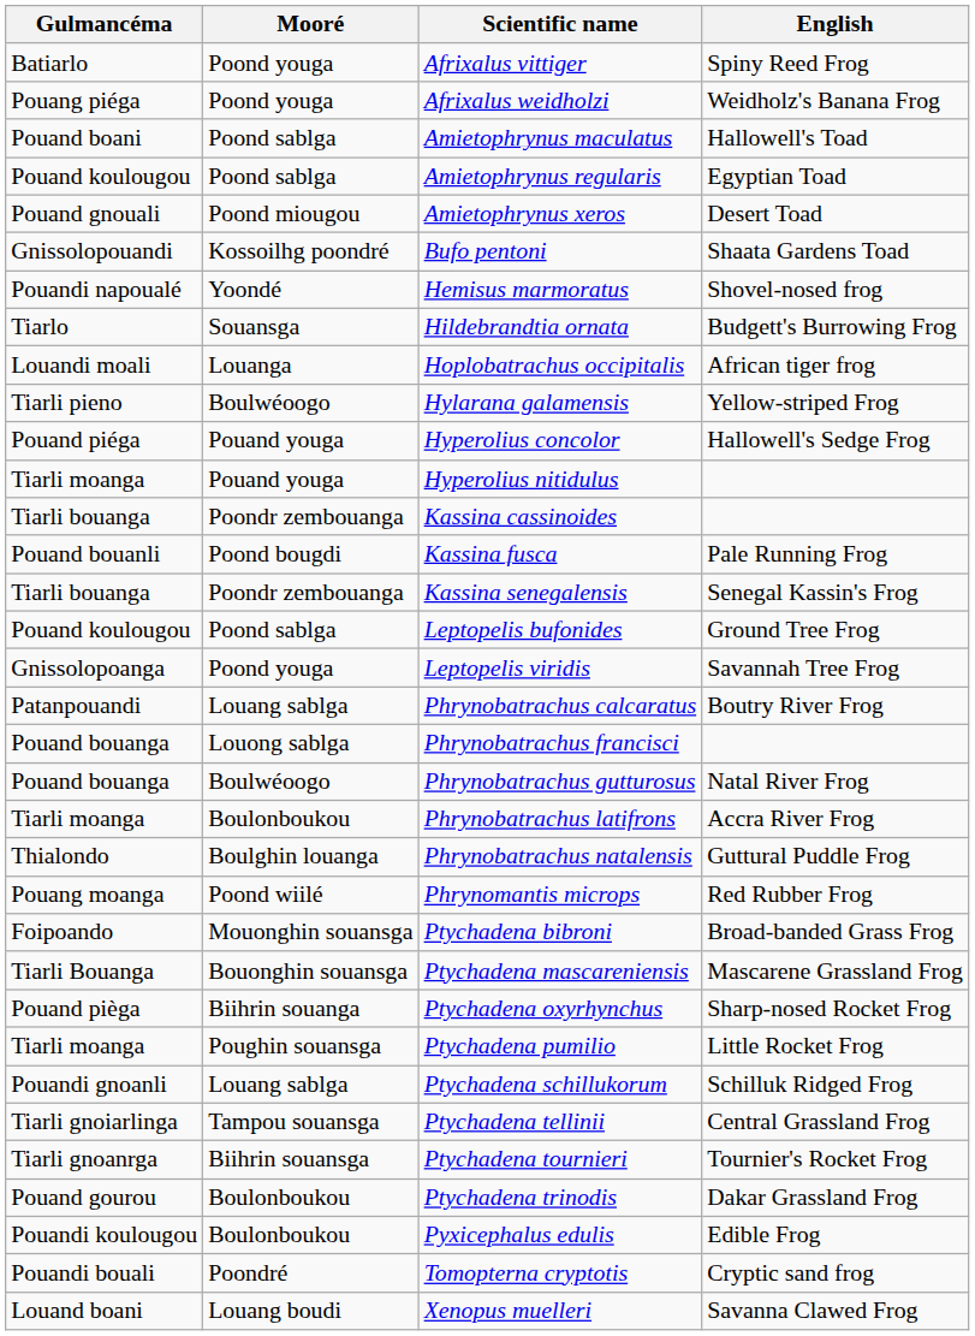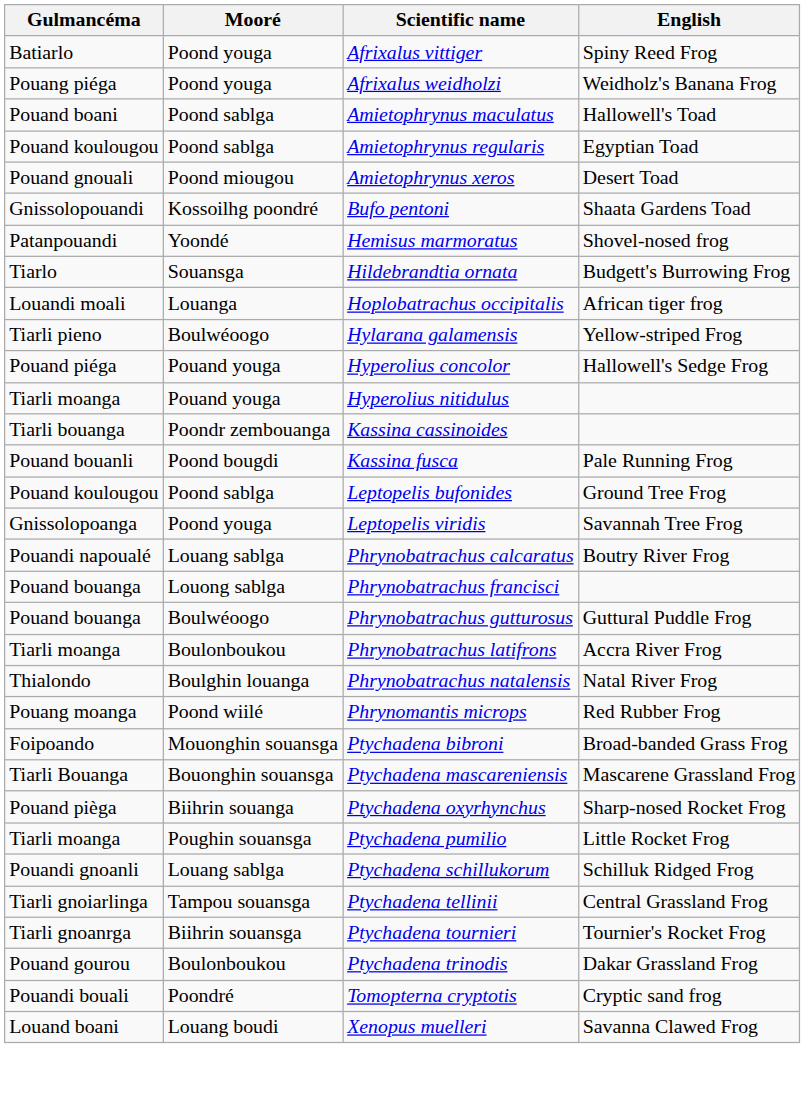Hemisus marmoratus | Gulmancéma: Pouandi napoualé -> Patanpouandi
- row: Tiarli bouanga | Poondr zembouanga | Kassina senegalensis | Senegal Kassin's Frog
Phrynobatrachus calcaratus | Gulmancéma: Patanpouandi -> Pouandi napoualé
Phrynobatrachus gutturosus | English: Natal River Frog -> Guttural Puddle Frog
Phrynobatrachus natalensis | English: Guttural Puddle Frog -> Natal River Frog
- row: Pouandi koulougou | Boulonboukou | Pyxicephalus edulis | Edible Frog
